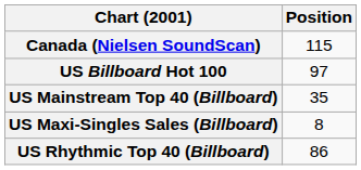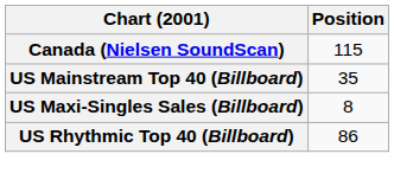- row: US Billboard Hot 100 | 97
